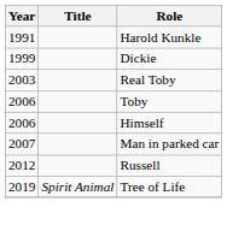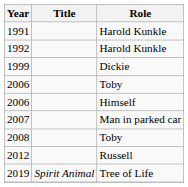+ row: 1992 | Harold Kunkle
- row: 2003 | Real Toby
+ row: 2008 | Toby
